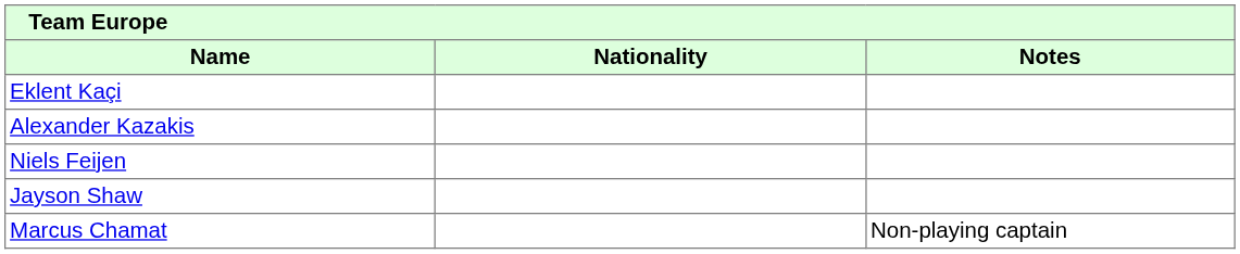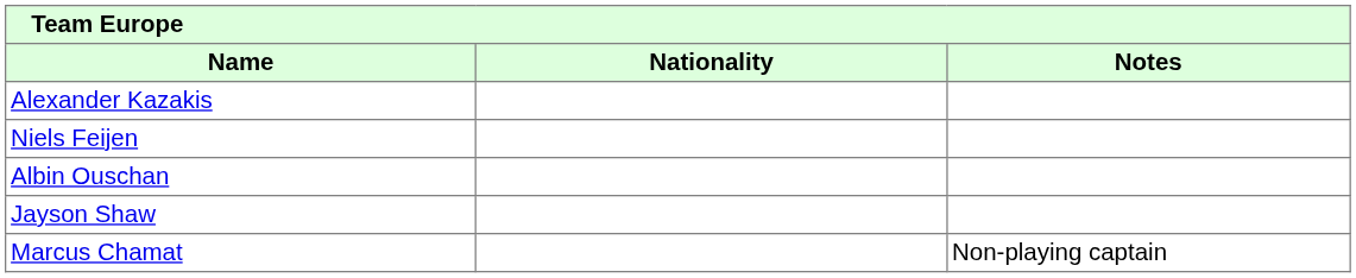- row: Eklent Kaçi
+ row: Albin Ouschan
